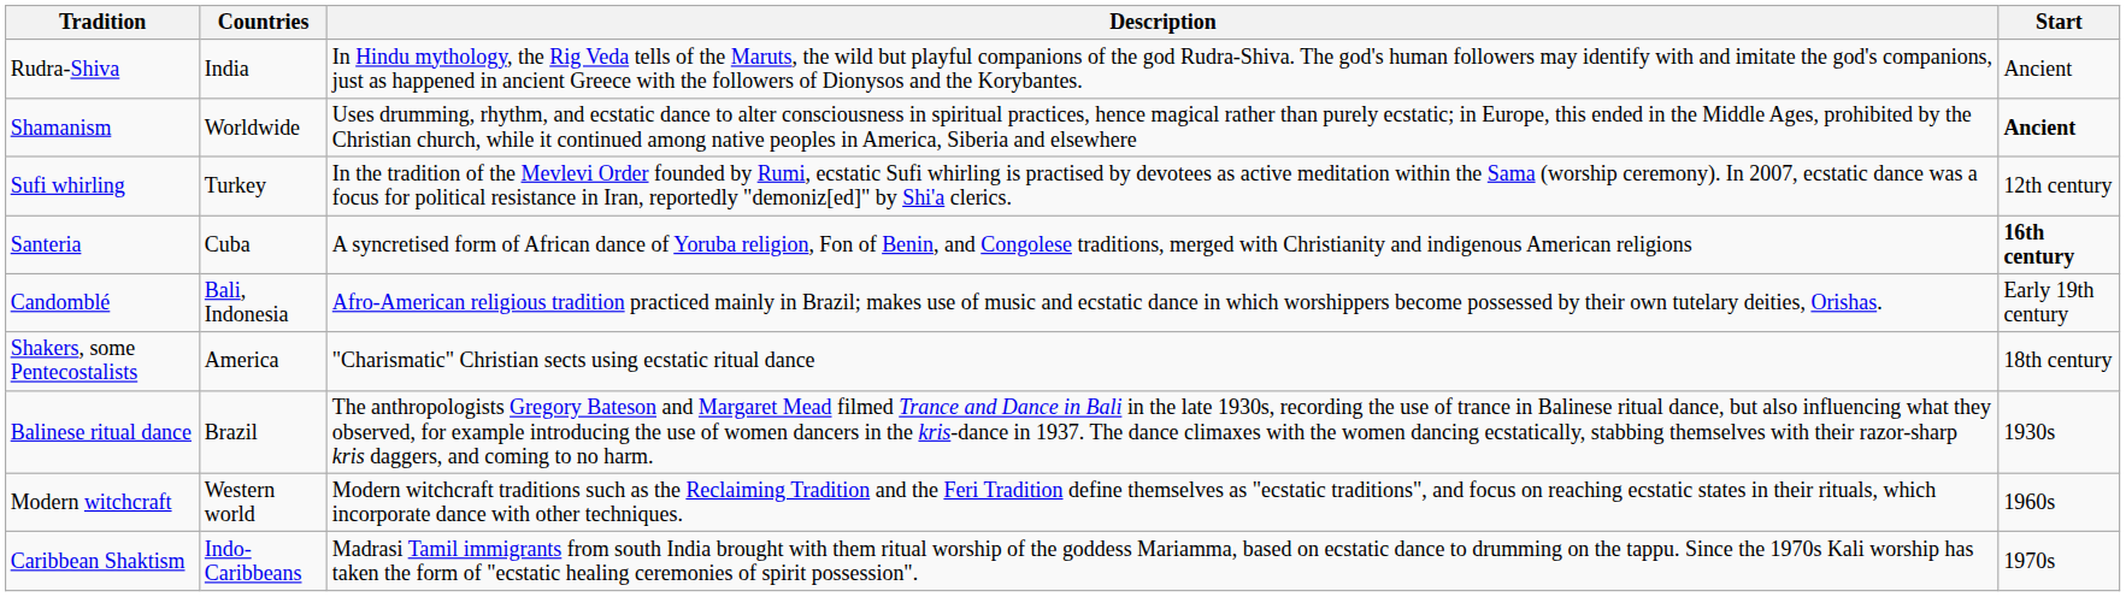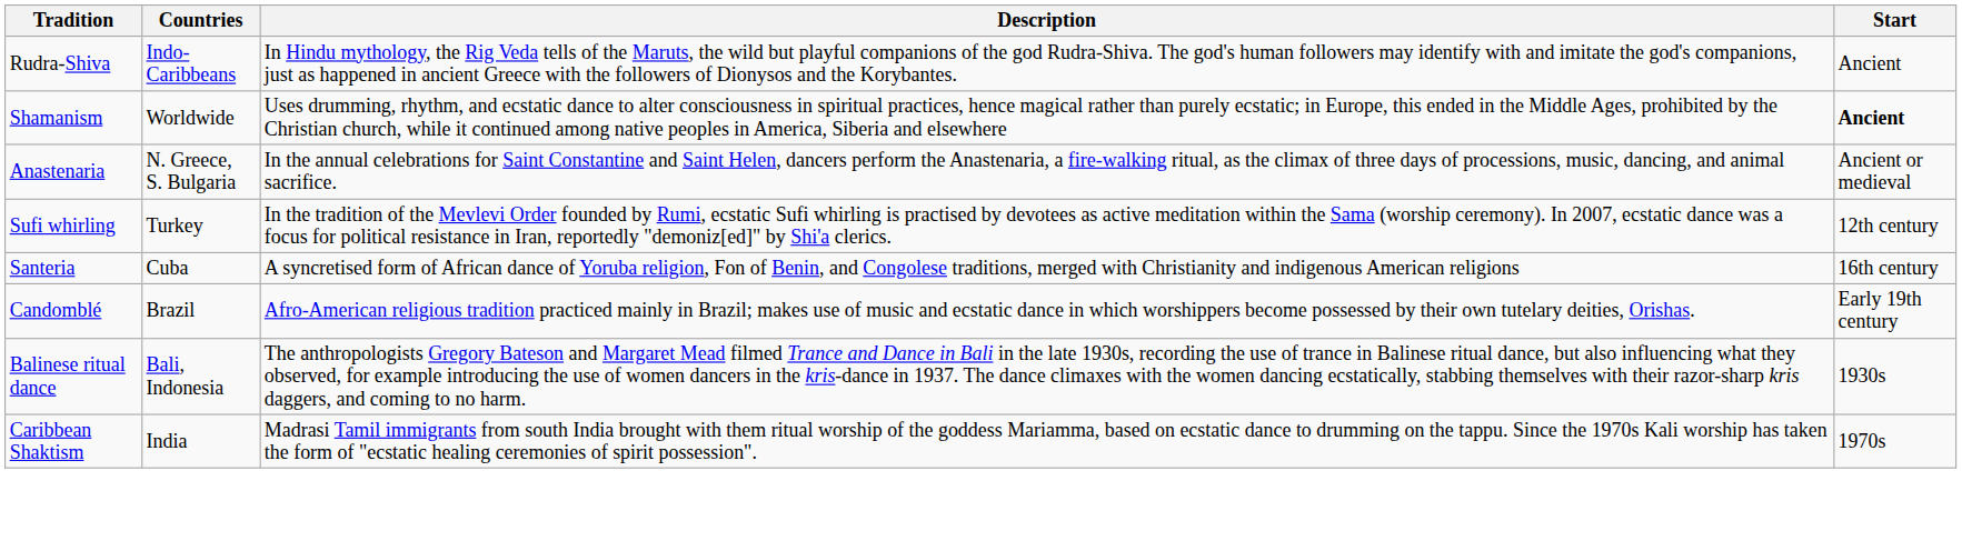Rudra-Shiva | Countries: India -> Indo-Caribbeans
+ row: Anastenaria | N. Greece, S. Bulgaria | In the annual celebrations for Saint Constantine and Saint Helen, dancers perform the Anastenaria, a fire-walking ritual, as the climax of three days of processions, music, dancing, and animal sacrifice. | Ancient or medieval
Santeria | Start: bold -> normal
Candomblé | Countries: Bali, Indonesia -> Brazil
- row: Shakers, some Pentecostalists | America | "Charismatic" Christian sects using ecstatic ritual dance | 18th century
Balinese ritual dance | Countries: Brazil -> Bali, Indonesia
- row: Modern witchcraft | Western world | Modern witchcraft traditions such as the Reclaiming Tradition and the Feri Tradition define themselves as "ecstatic traditions", and focus on reaching ecstatic states in their rituals, which incorporate dance with other techniques. | 1960s
Caribbean Shaktism | Countries: Indo-Caribbeans -> India
